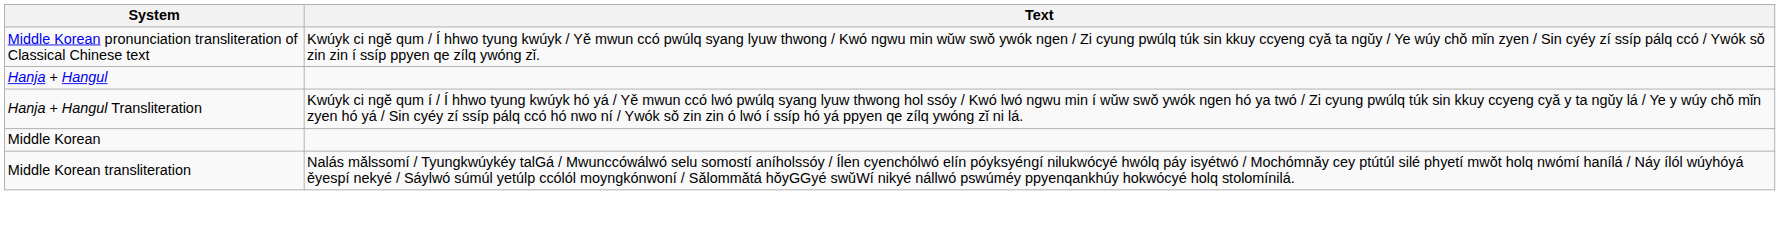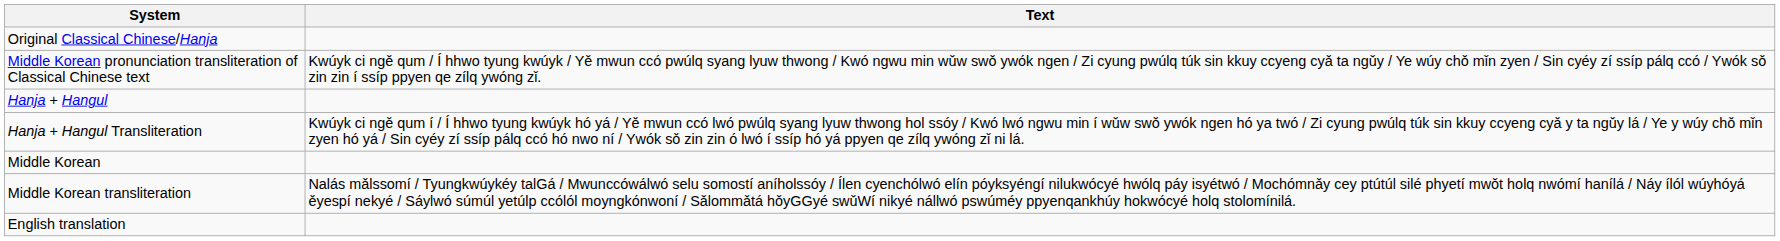+ row: Original Classical Chinese/Hanja
+ row: English translation
